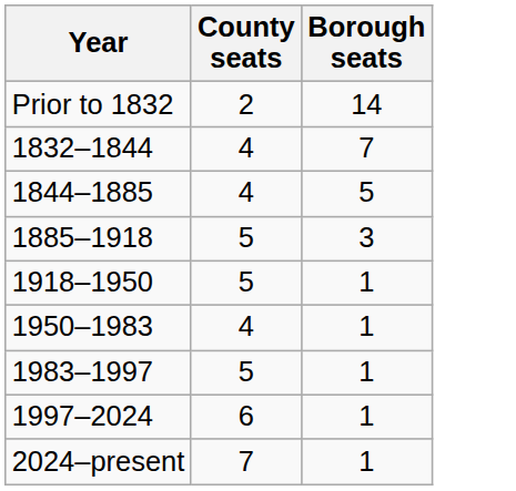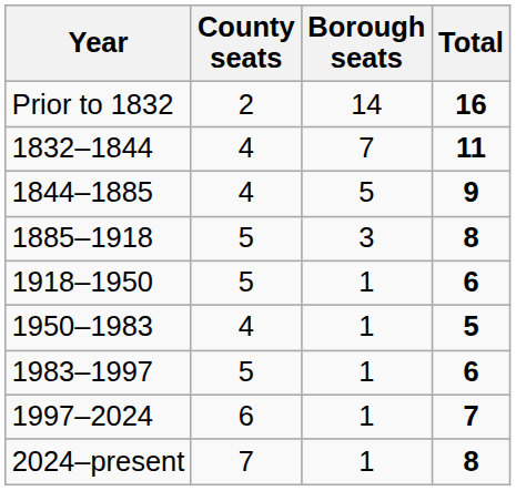+ column: Total | 16 | 11 | 9 | 8 | 6 | 5 | 6 | 7 | 8
